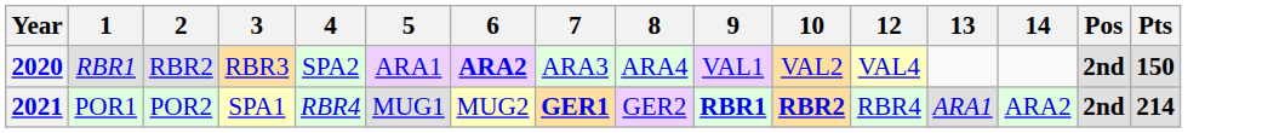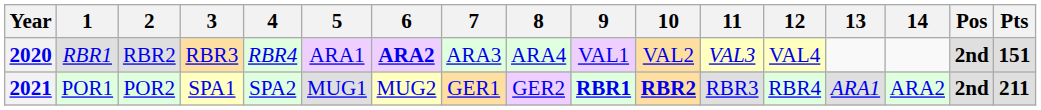+ column: 11 | VAL3 | RBR3
2020 | 4: SPA2 -> RBR4
2020 | Pts: 150 -> 151
2021 | 4: RBR4 -> SPA2
2021 | 7: bold -> normal
2021 | Pts: 214 -> 211
